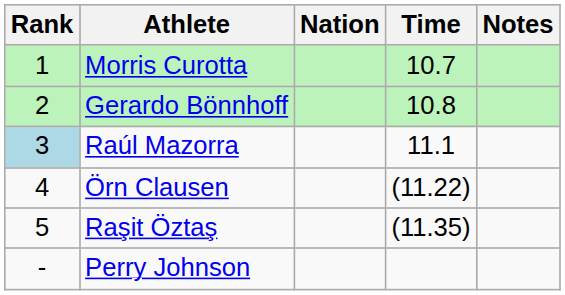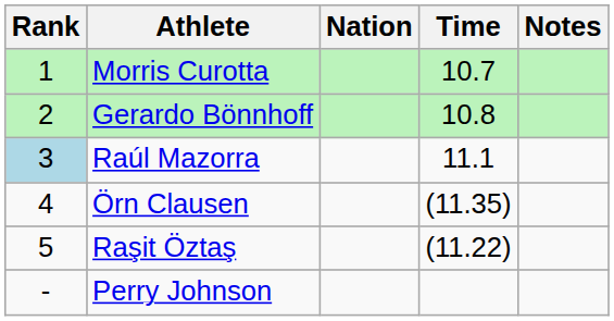Örn Clausen | Time: (11.22) -> (11.35)
Raşit Öztaş | Time: (11.35) -> (11.22)
